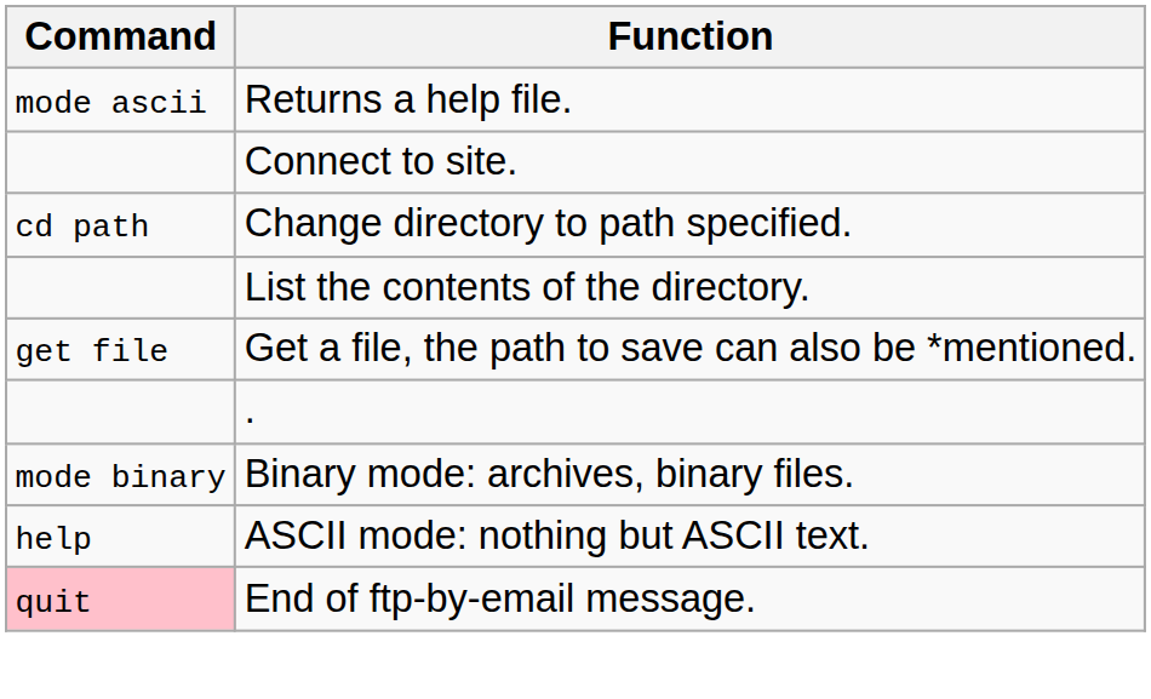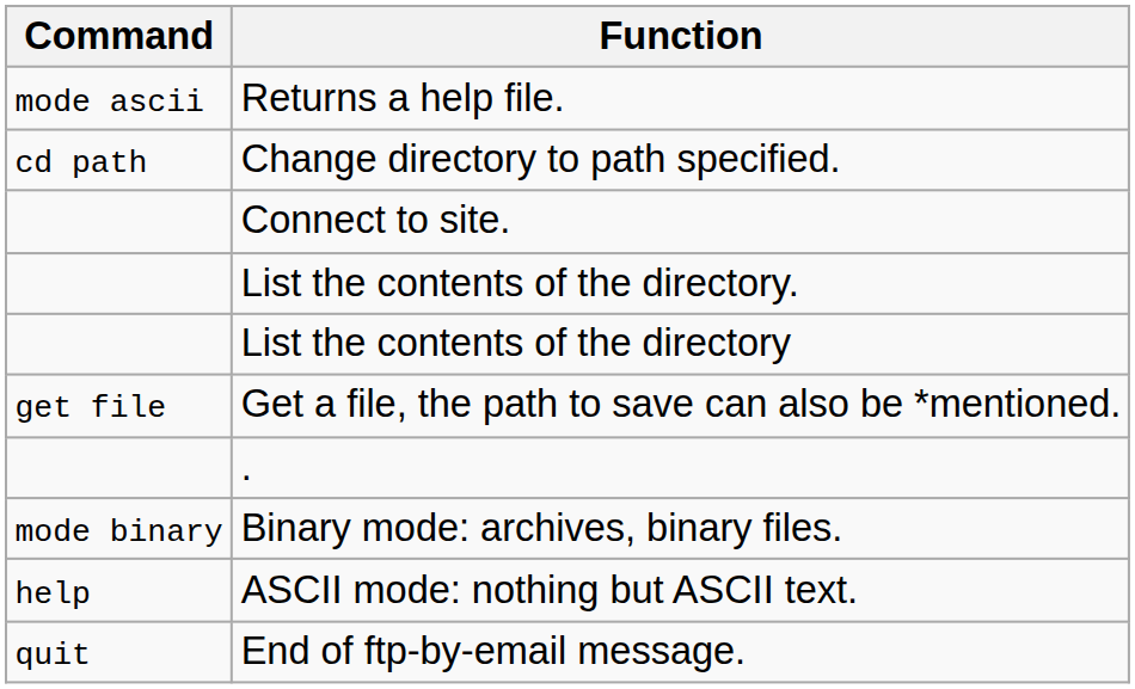rows swapped: Connect to site. <-> Change directory to path specified.
+ row: List the contents of the directory
End of ftp-by-email message. | Command: pink background -> no background
